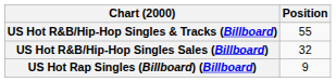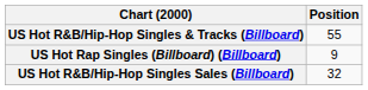rows swapped: US Hot R&B/Hip-Hop Singles Sales (Billboard) <-> US Hot Rap Singles (Billboard) (Billboard)
